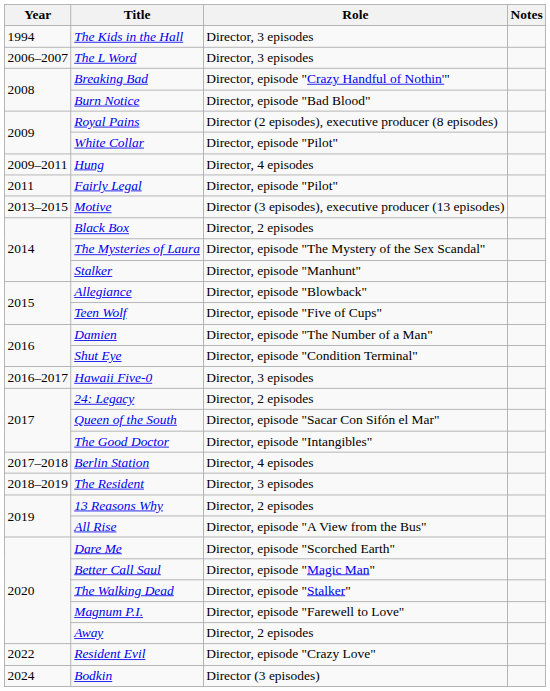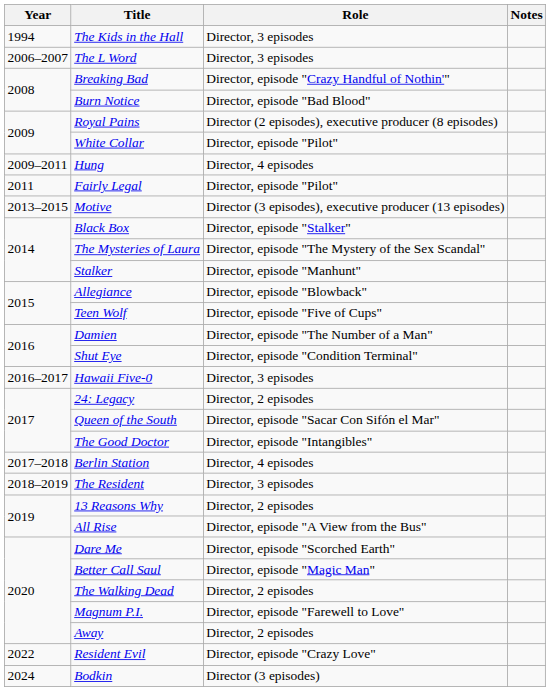Black Box | Role: Director, 2 episodes -> Director, episode "Stalker"
The Walking Dead | Role: Director, episode "Stalker" -> Director, 2 episodes
